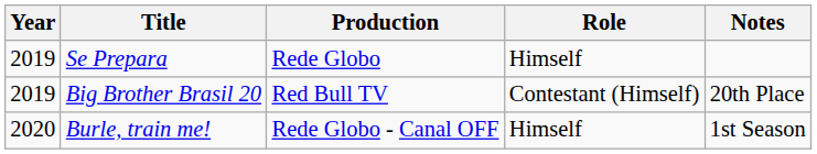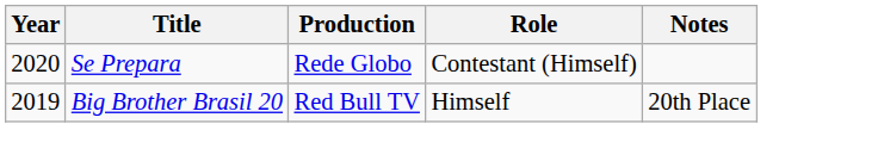Se Prepara | Year: 2019 -> 2020
Se Prepara | Role: Himself -> Contestant (Himself)
Big Brother Brasil 20 | Role: Contestant (Himself) -> Himself
- row: 2020 | Burle, train me! | Rede Globo - Canal OFF | Himself | 1st Season
